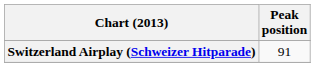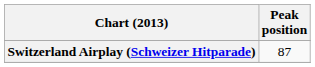Switzerland Airplay (Schweizer Hitparade) | Peak position: 91 -> 87
